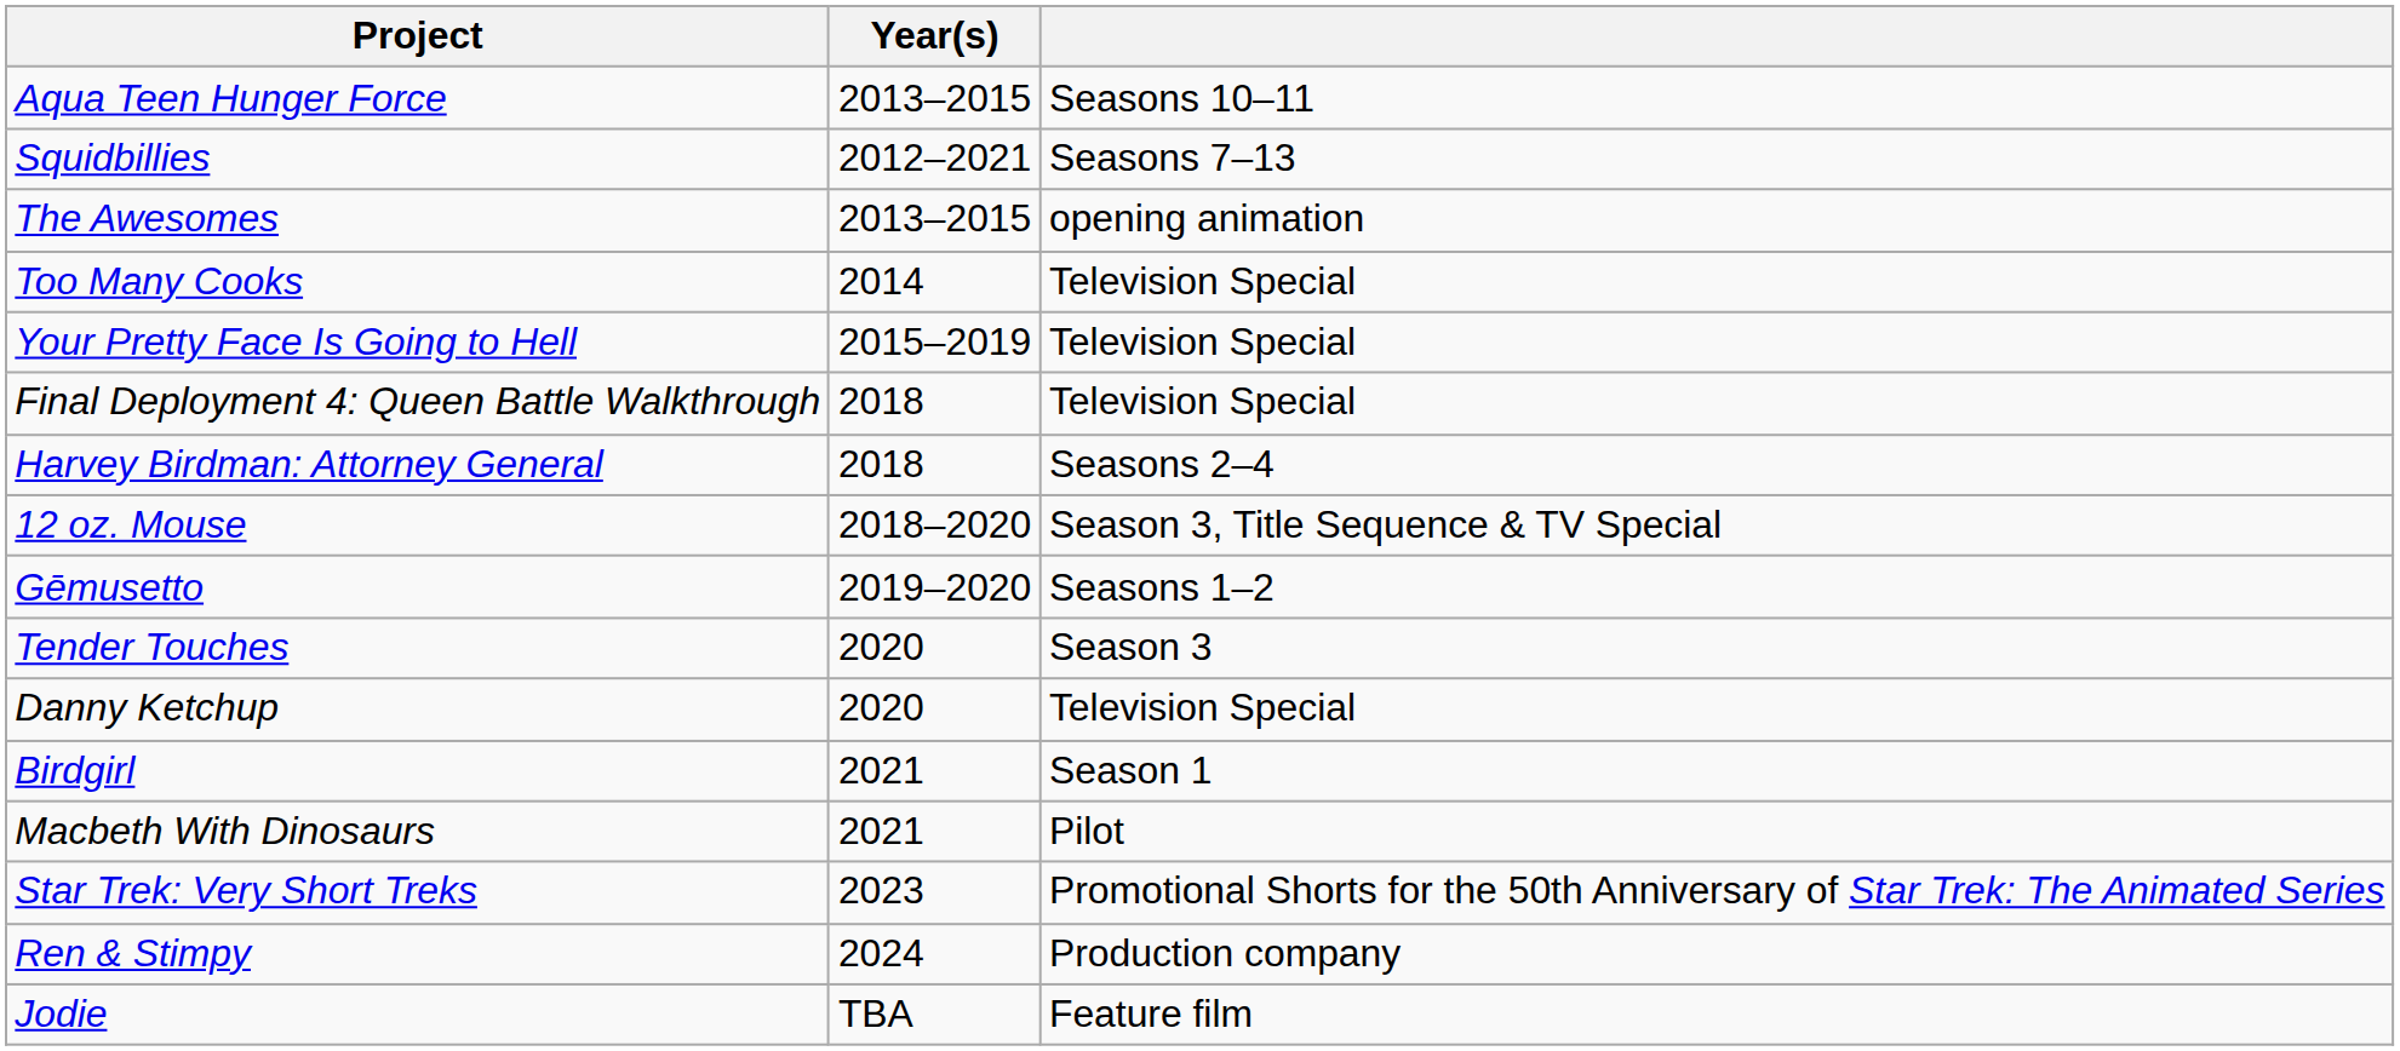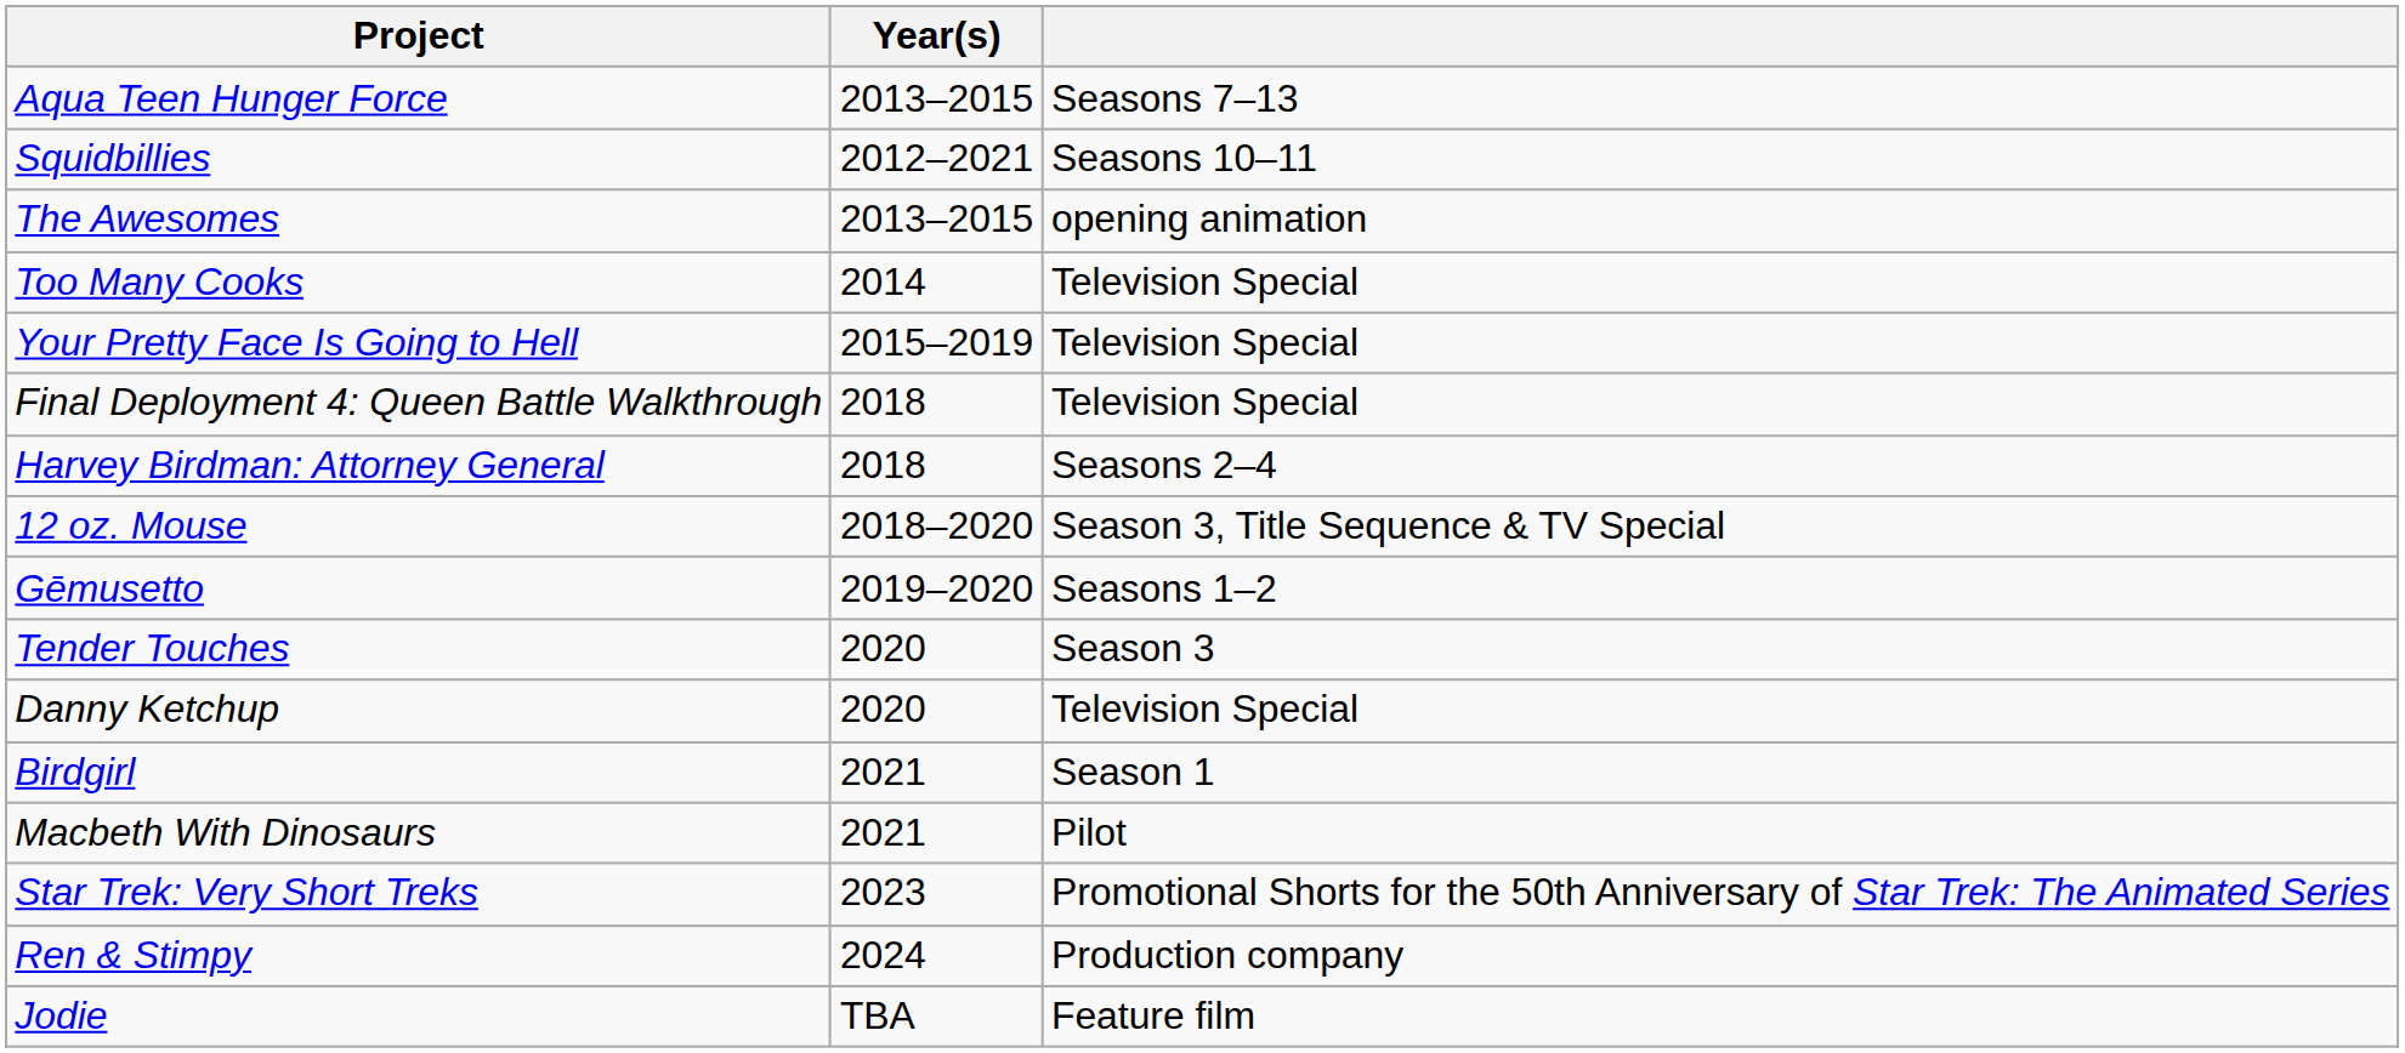Aqua Teen Hunger Force | column 3: Seasons 10–11 -> Seasons 7–13
Squidbillies | column 3: Seasons 7–13 -> Seasons 10–11
